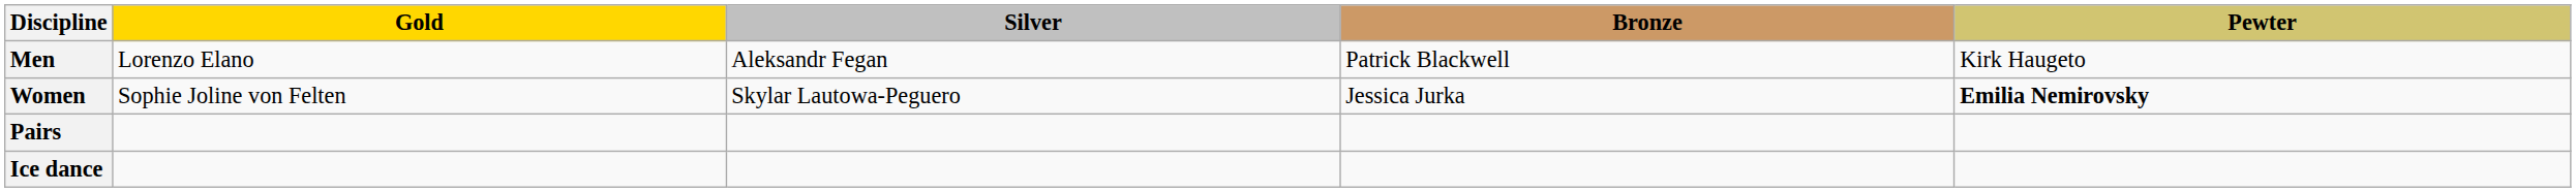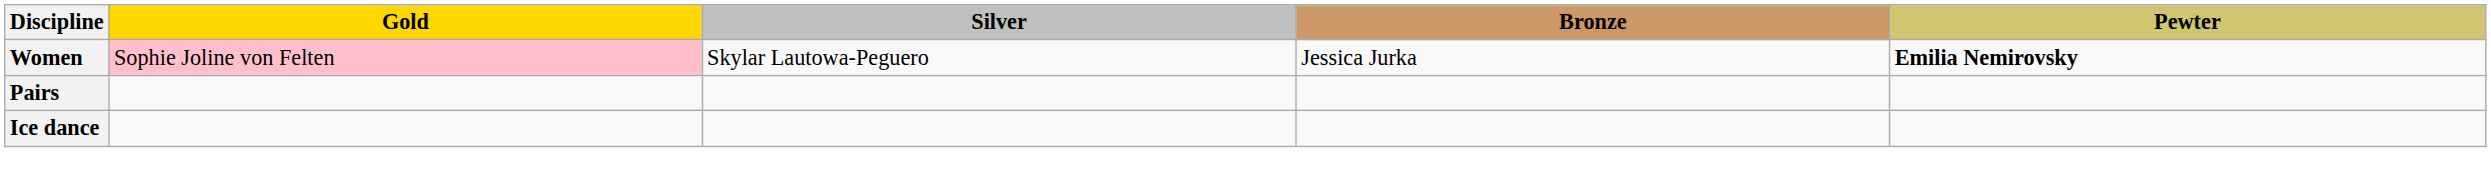- row: Men | Lorenzo Elano | Aleksandr Fegan | Patrick Blackwell | Kirk Haugeto
Women | Gold: no background -> pink background
